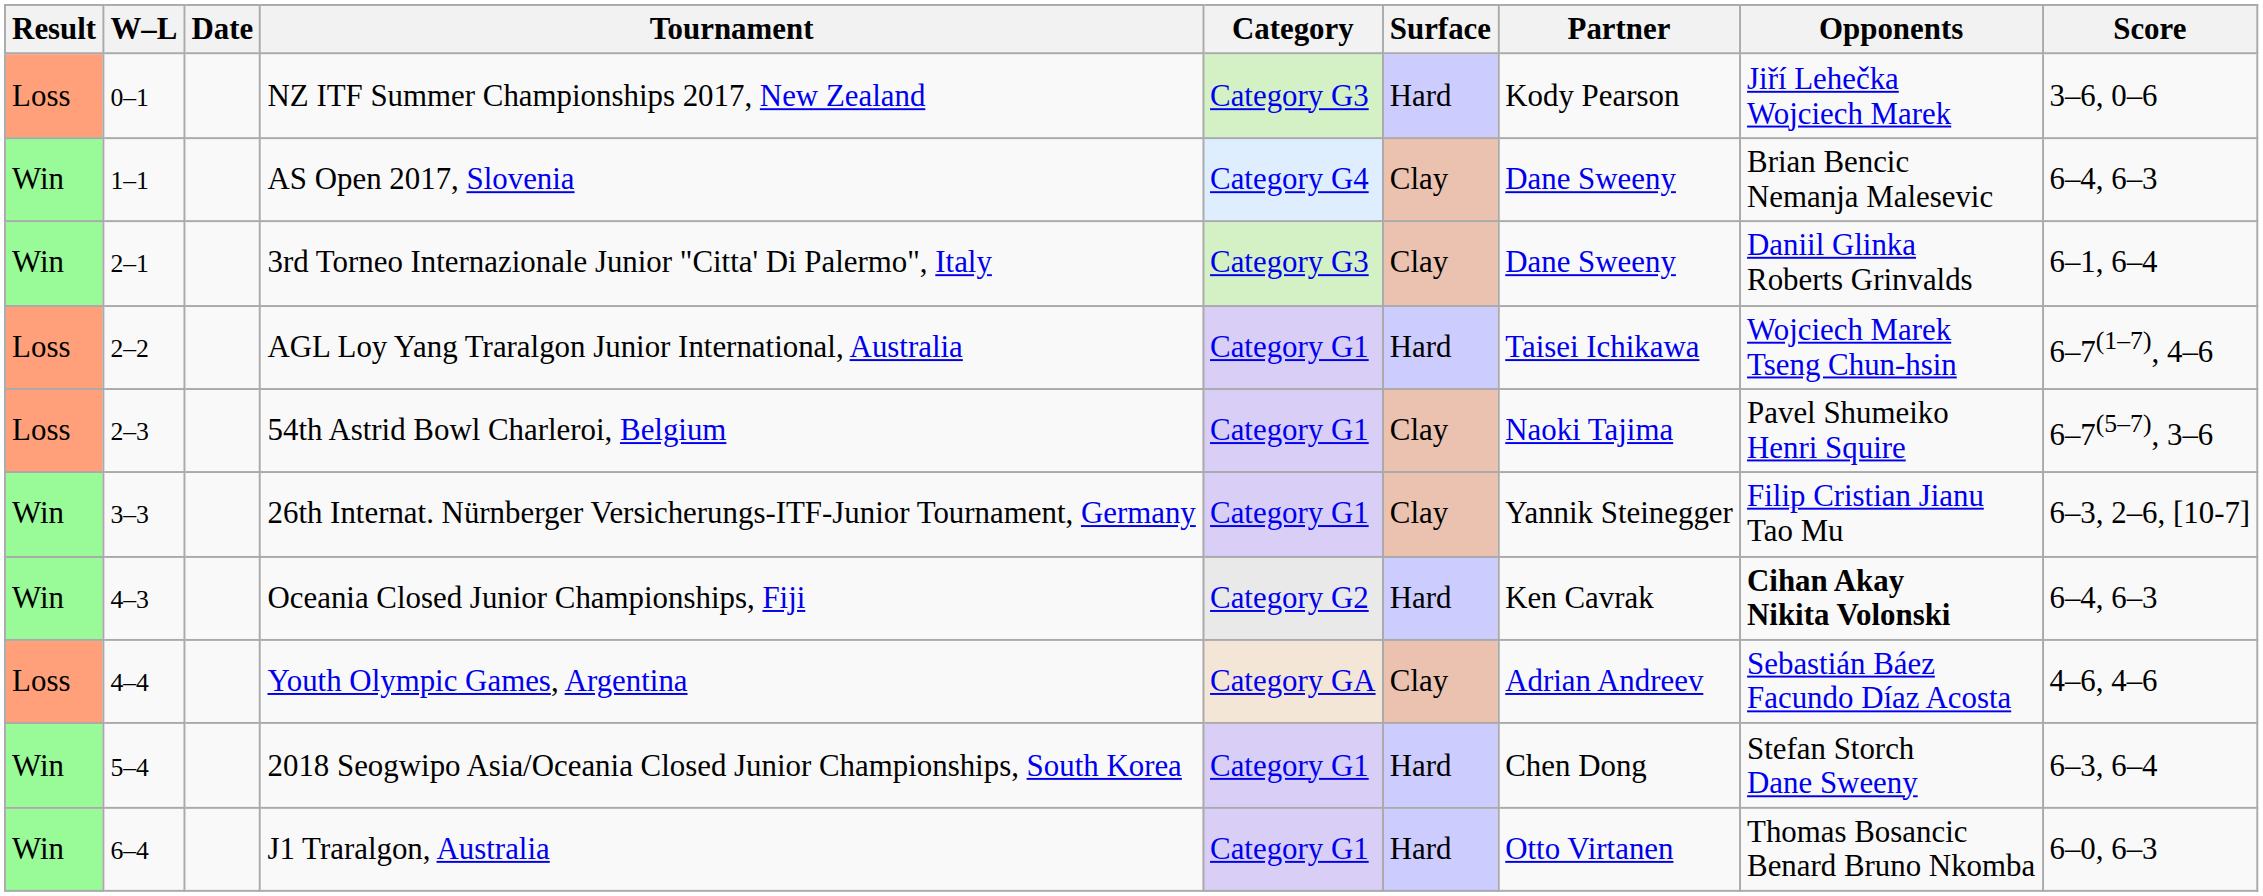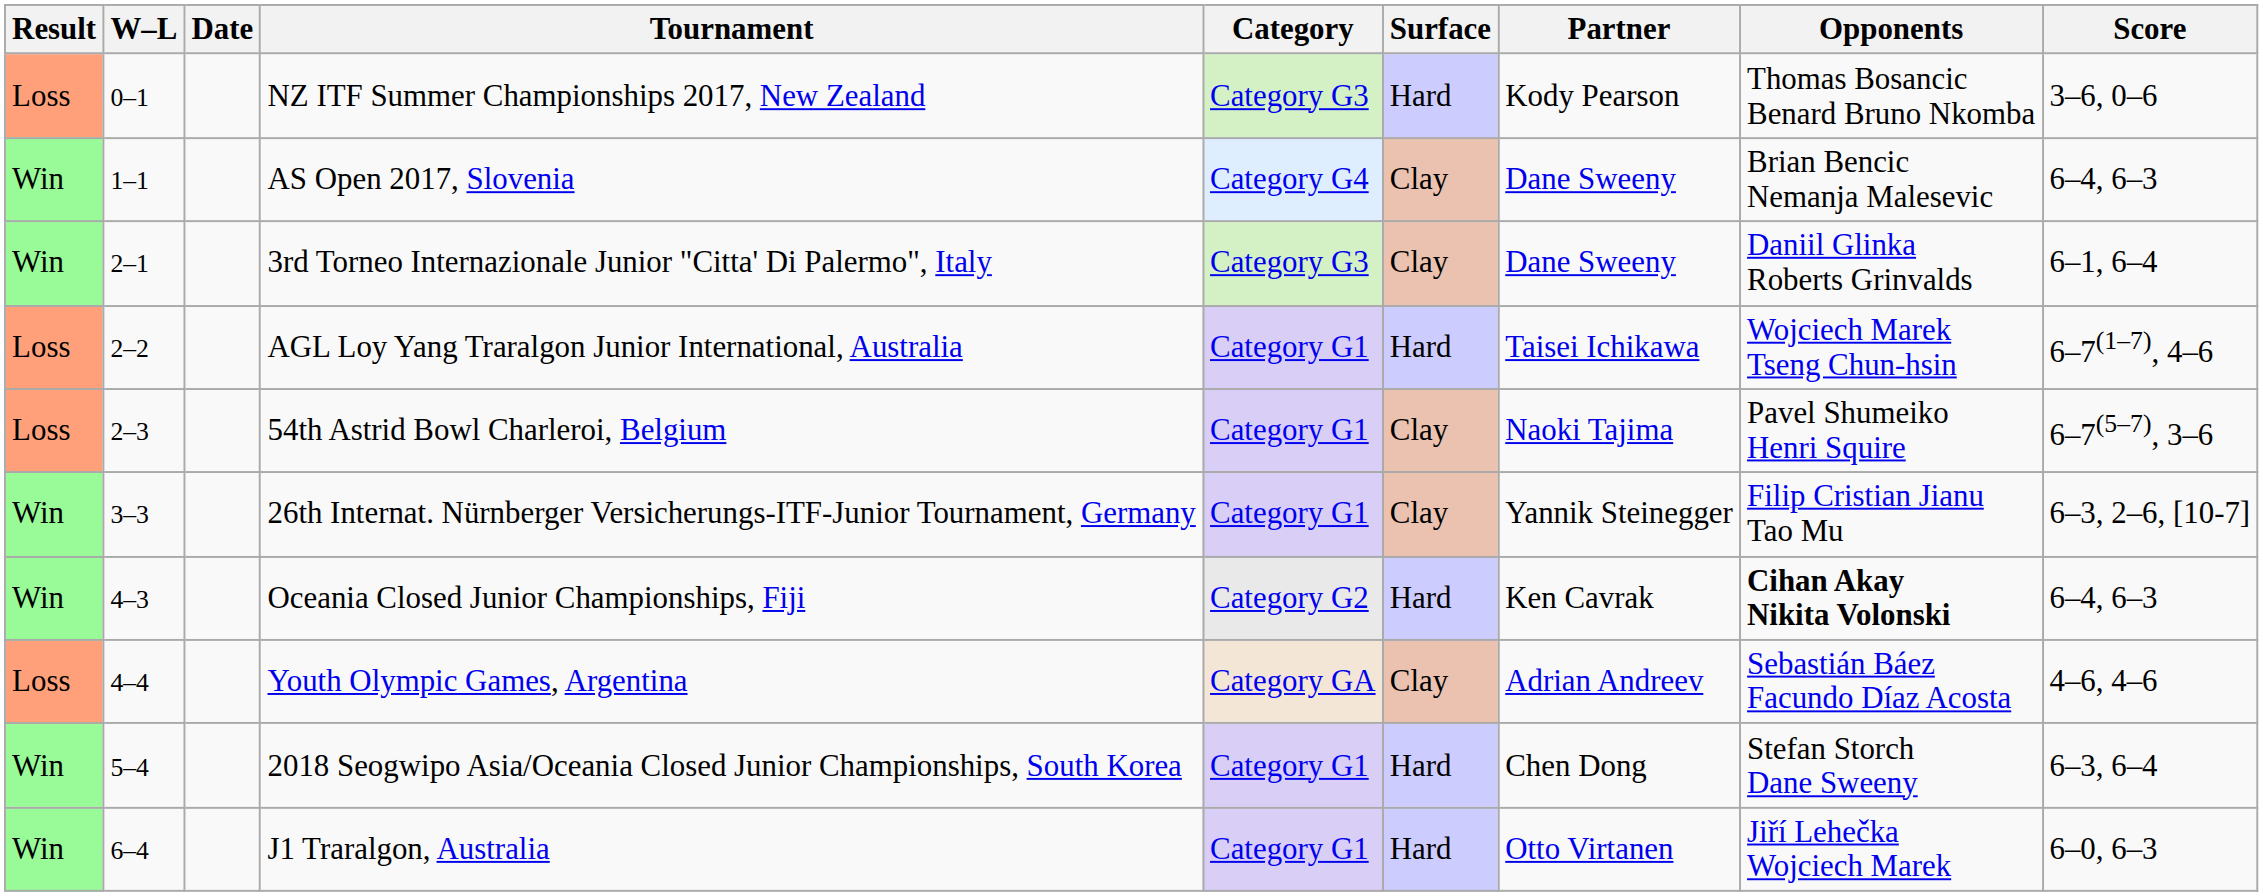NZ ITF Summer Championships 2017, New Zealand | Opponents: Jiří Lehečka Wojciech Marek -> Thomas Bosancic Benard Bruno Nkomba
J1 Traralgon, Australia | Opponents: Thomas Bosancic Benard Bruno Nkomba -> Jiří Lehečka Wojciech Marek
